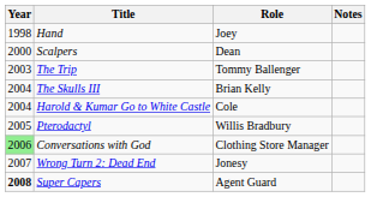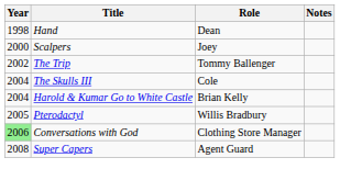Hand | Role: Joey -> Dean
Scalpers | Role: Dean -> Joey
The Trip | Year: 2003 -> 2002
The Skulls III | Role: Brian Kelly -> Cole
Harold & Kumar Go to White Castle | Role: Cole -> Brian Kelly
- row: 2007 | Wrong Turn 2: Dead End | Jonesy
Super Capers | Year: bold -> normal
